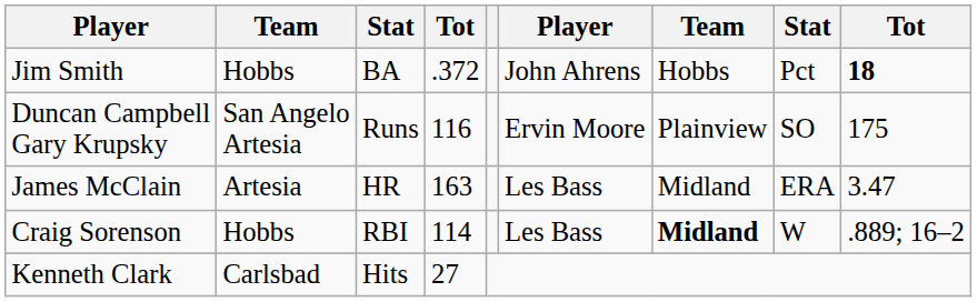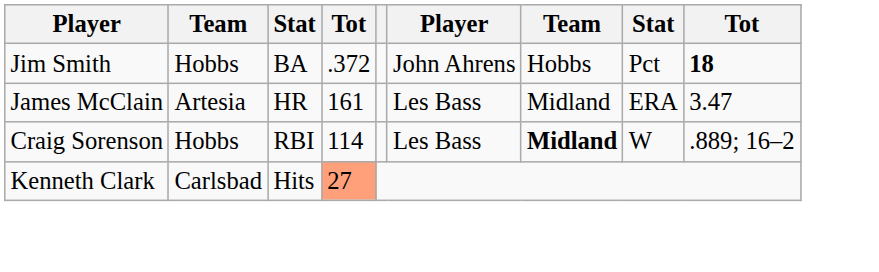- row: Duncan Campbell Gary Krupsky | San Angelo Artesia | Runs | 116 | Ervin Moore | Plainview | SO | 175
James McClain | column 4: 163 -> 161
Kenneth Clark | column 4: no background -> lightsalmon background
